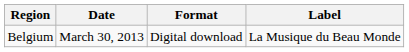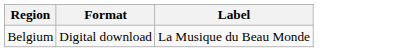- column: Date | March 30, 2013
